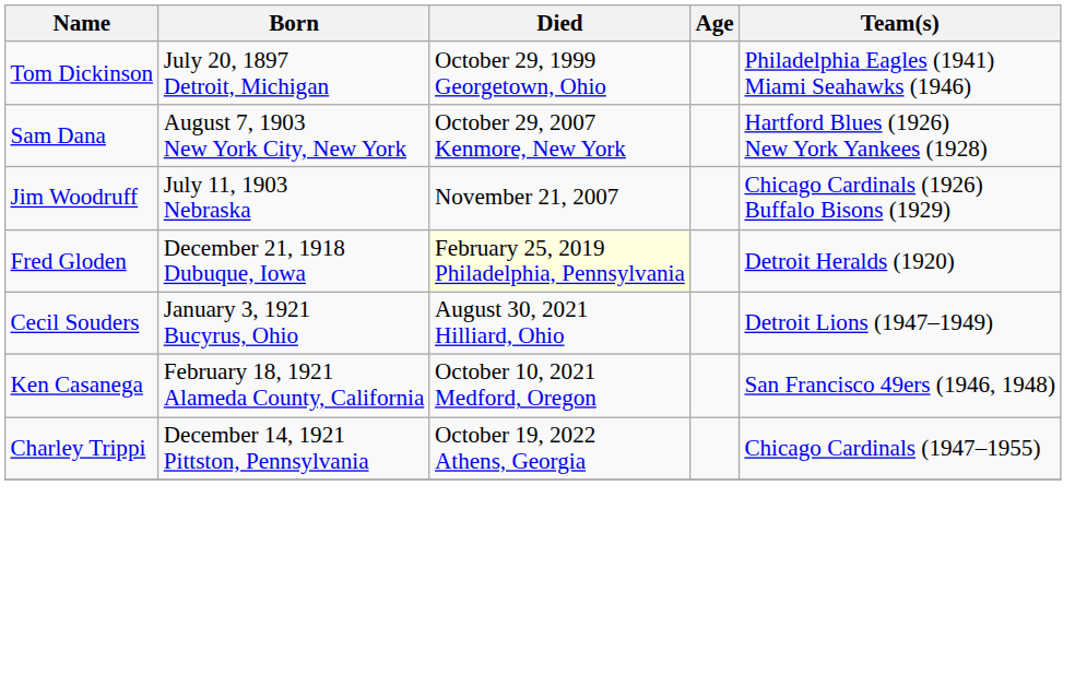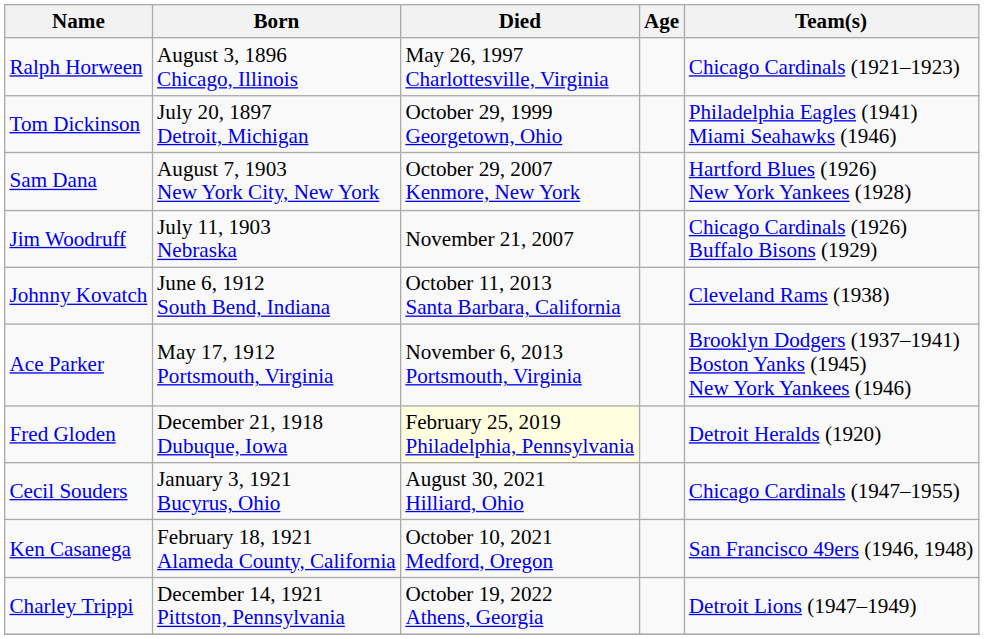+ row: Ralph Horween | August 3, 1896 Chicago, Illinois | May 26, 1997 Charlottesville, Virginia | Chicago Cardinals (1921–1923)
+ row: Johnny Kovatch | June 6, 1912 South Bend, Indiana | October 11, 2013 Santa Barbara, California | Cleveland Rams (1938)
+ row: Ace Parker | May 17, 1912 Portsmouth, Virginia | November 6, 2013 Portsmouth, Virginia | Brooklyn Dodgers (1937–1941) Boston Yanks (1945) New York Yankees (1946)
Cecil Souders | Team(s): Detroit Lions (1947–1949) -> Chicago Cardinals (1947–1955)
Charley Trippi | Team(s): Chicago Cardinals (1947–1955) -> Detroit Lions (1947–1949)
